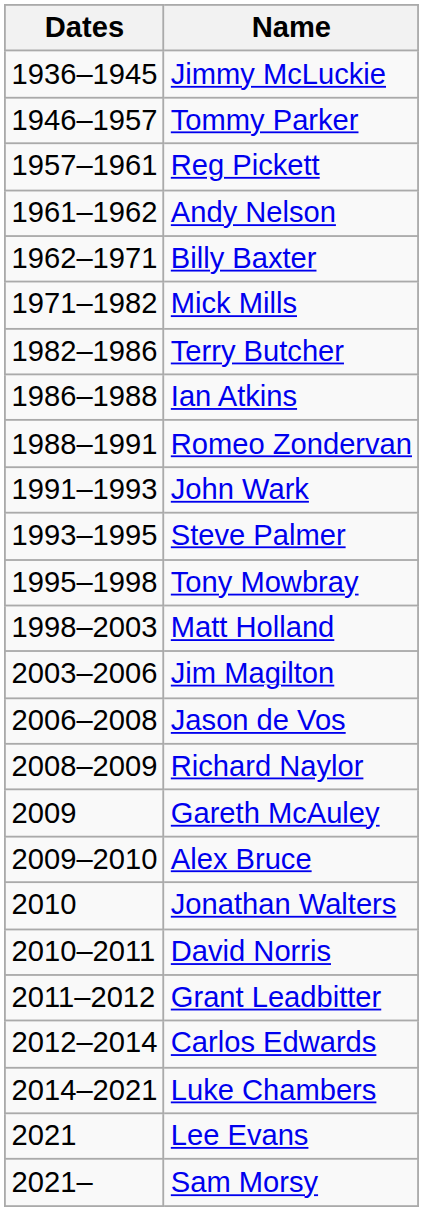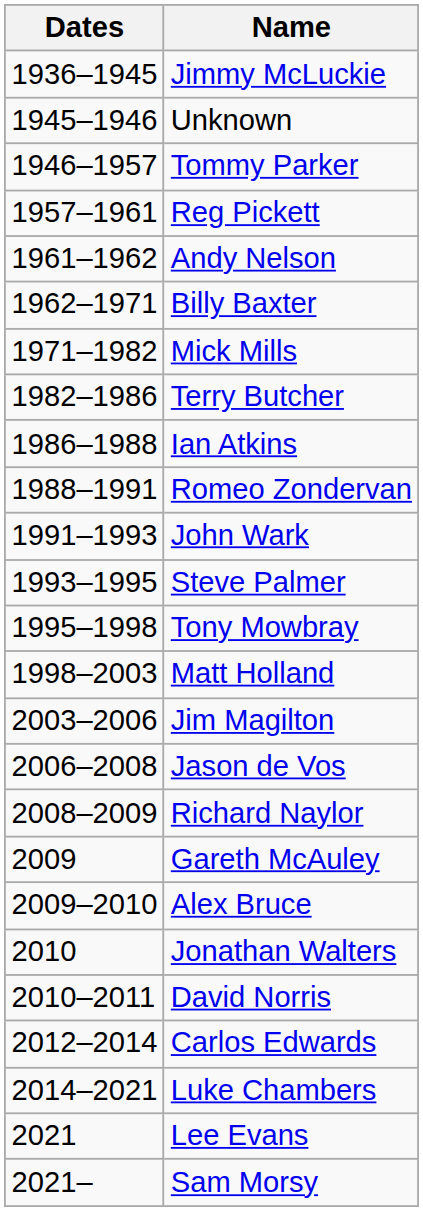+ row: 1945–1946 | Unknown
- row: 2011–2012 | Grant Leadbitter
